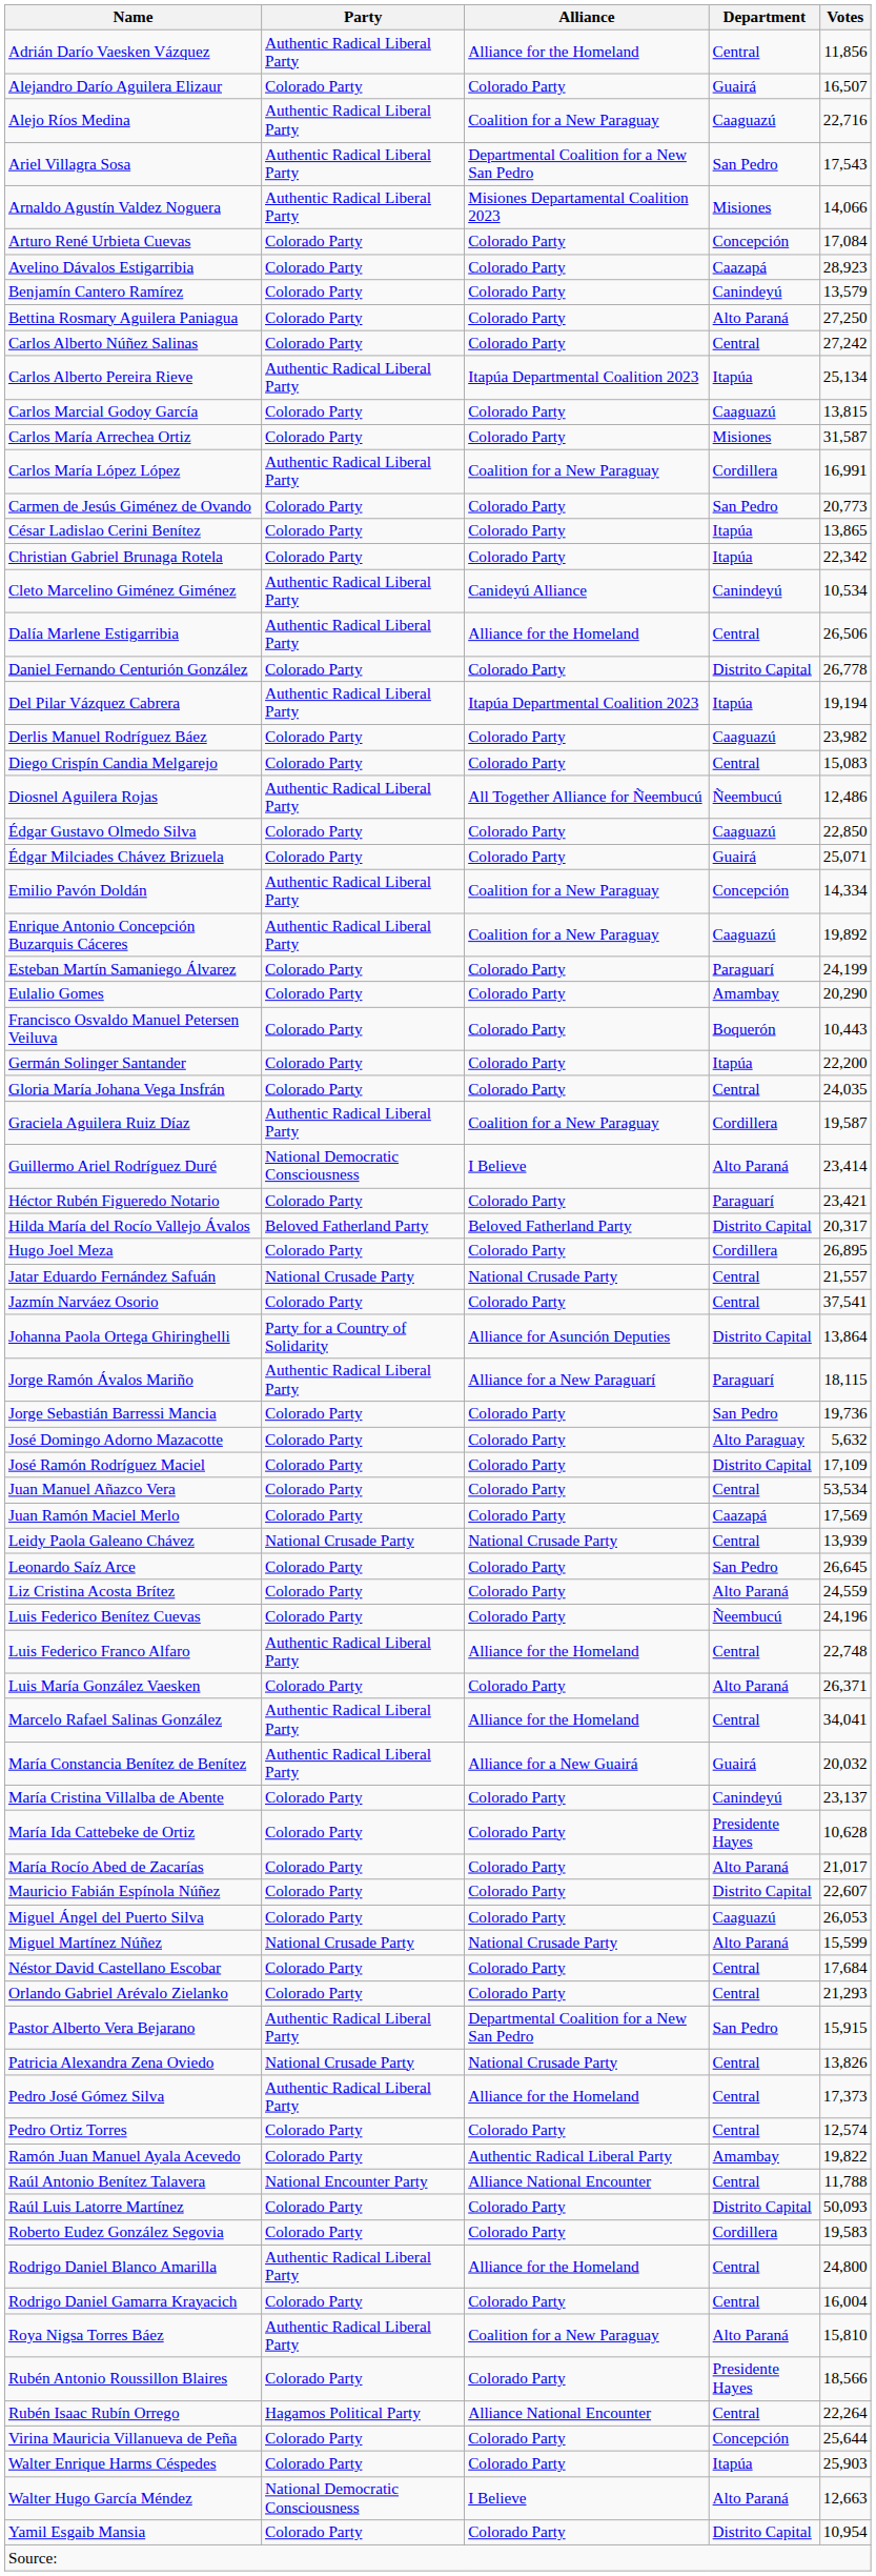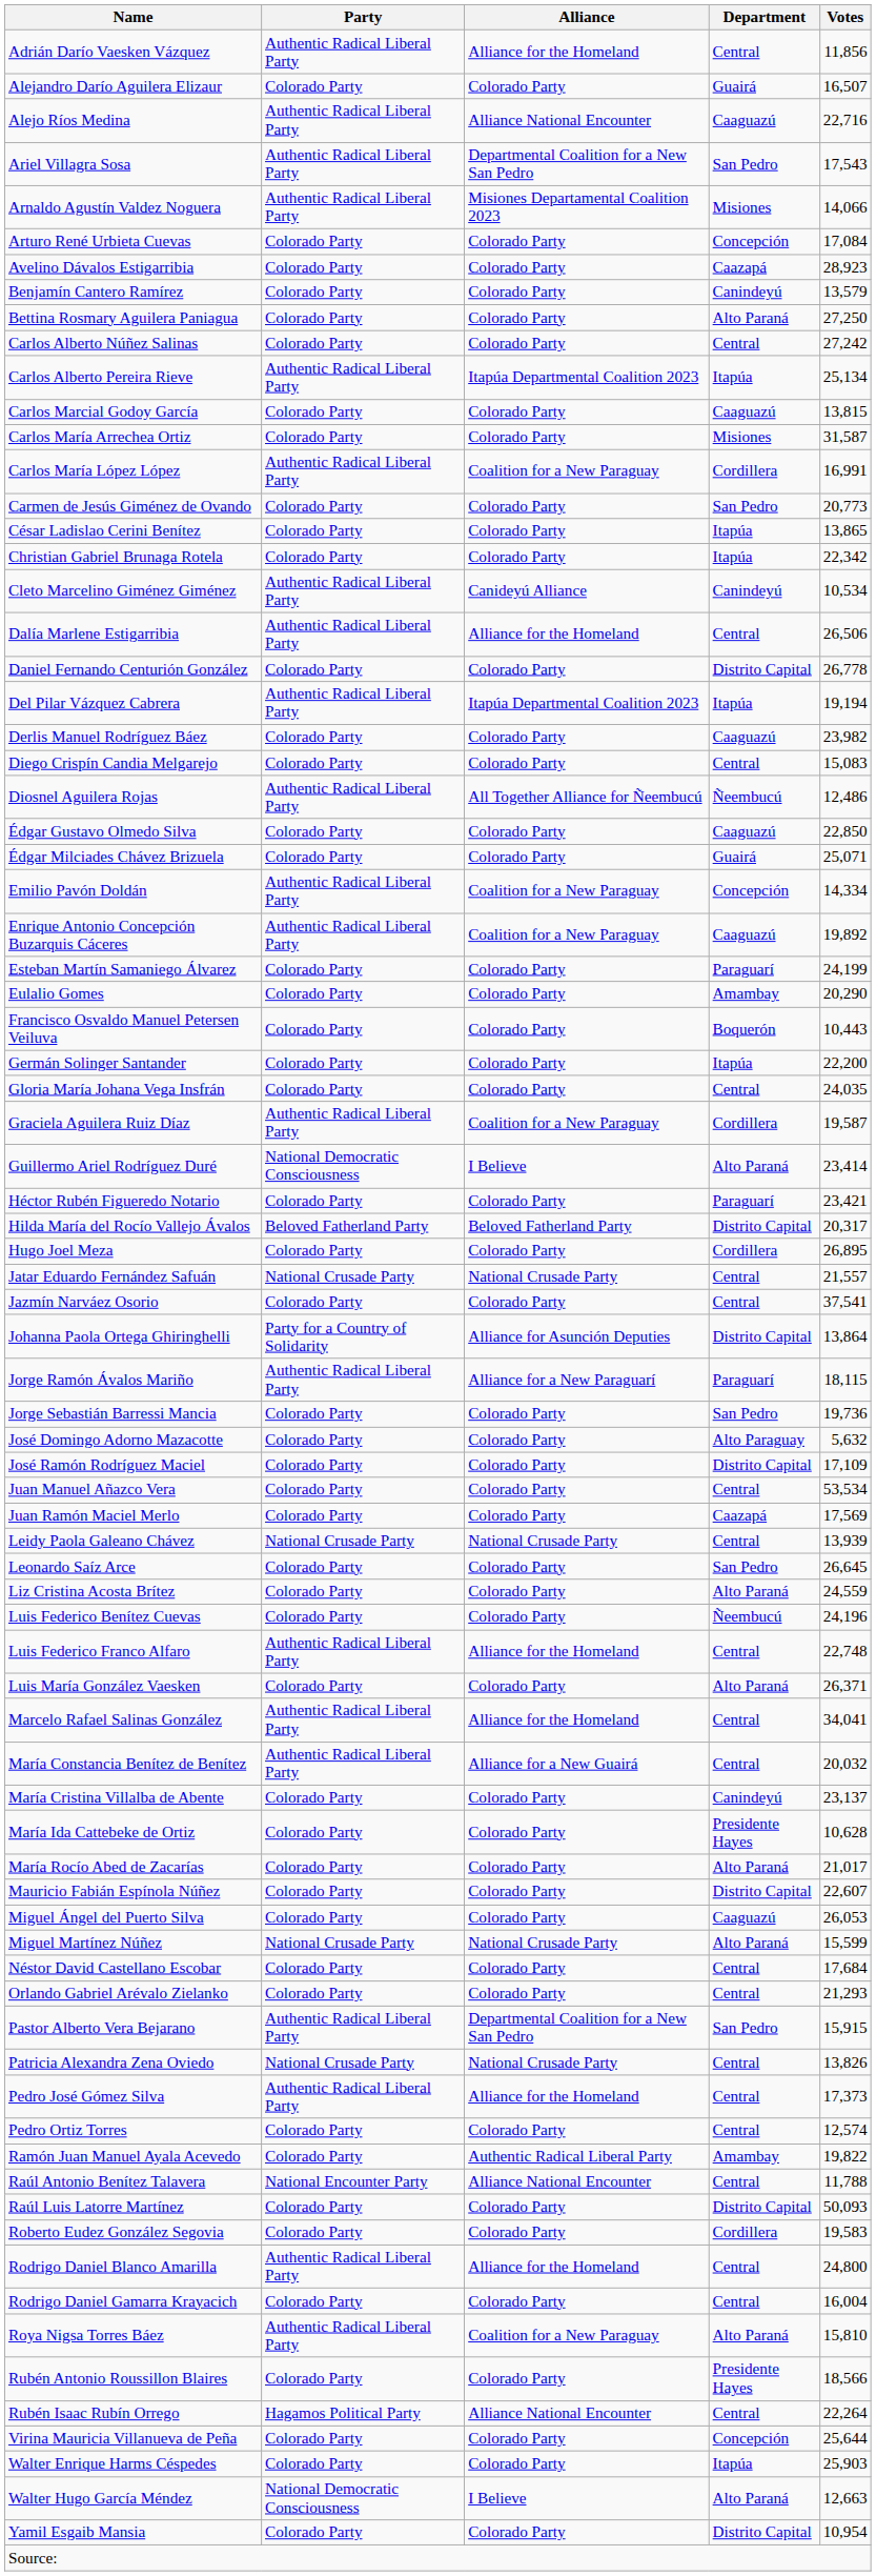Alejo Ríos Medina | Alliance: Coalition for a New Paraguay -> Alliance National Encounter
María Constancia Benítez de Benítez | Department: Guairá -> Central
